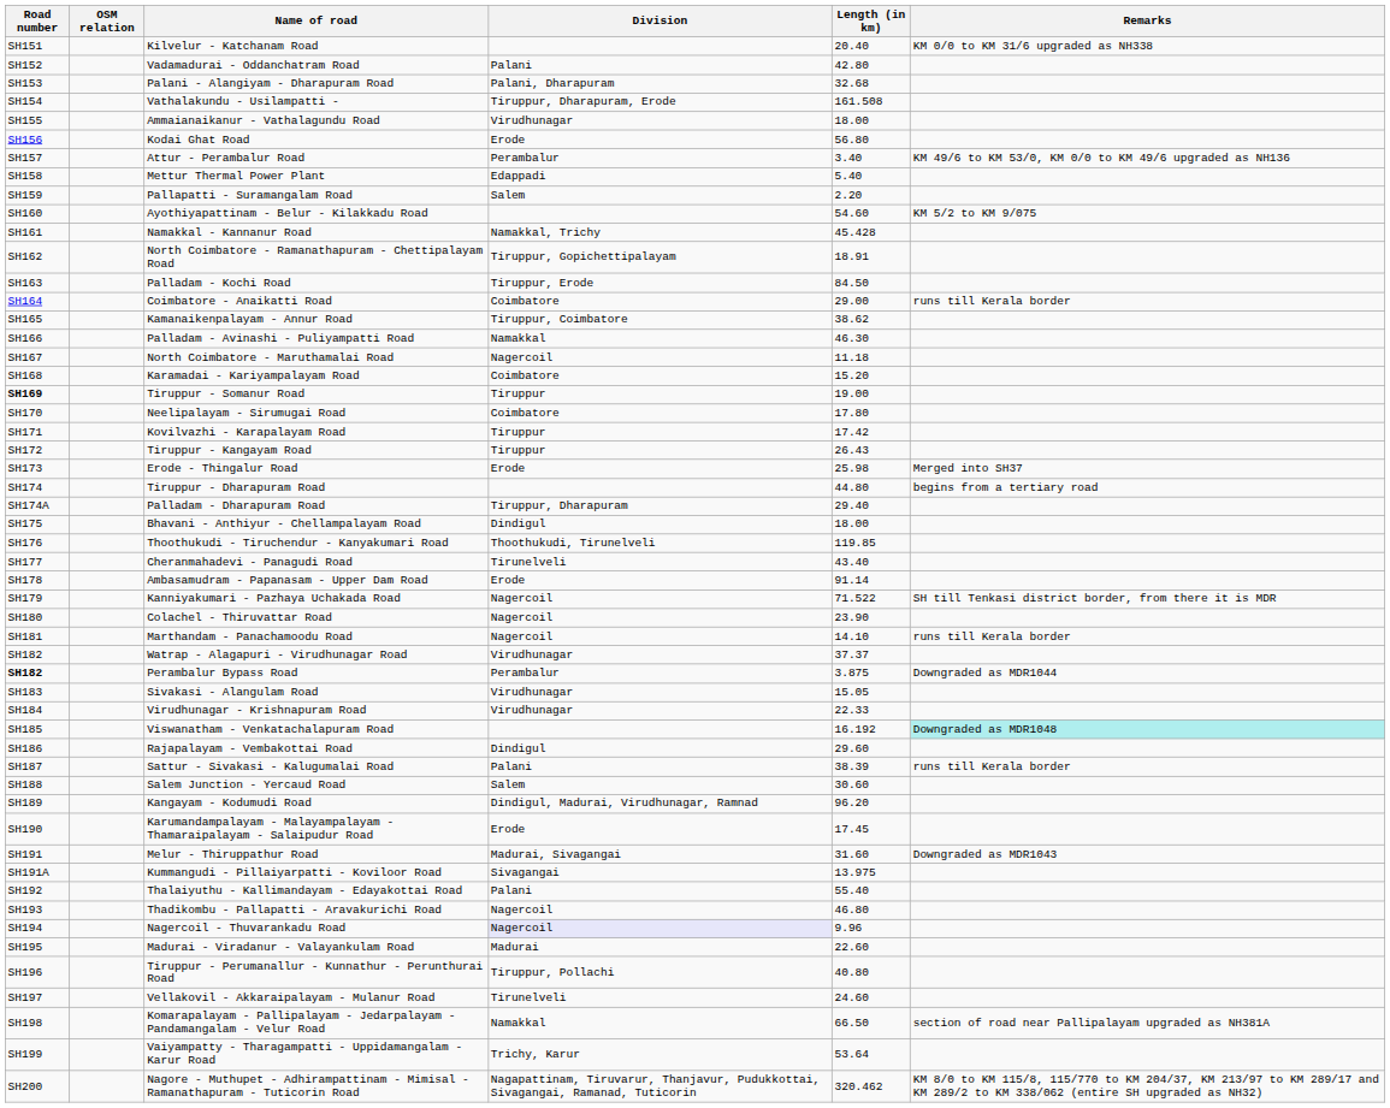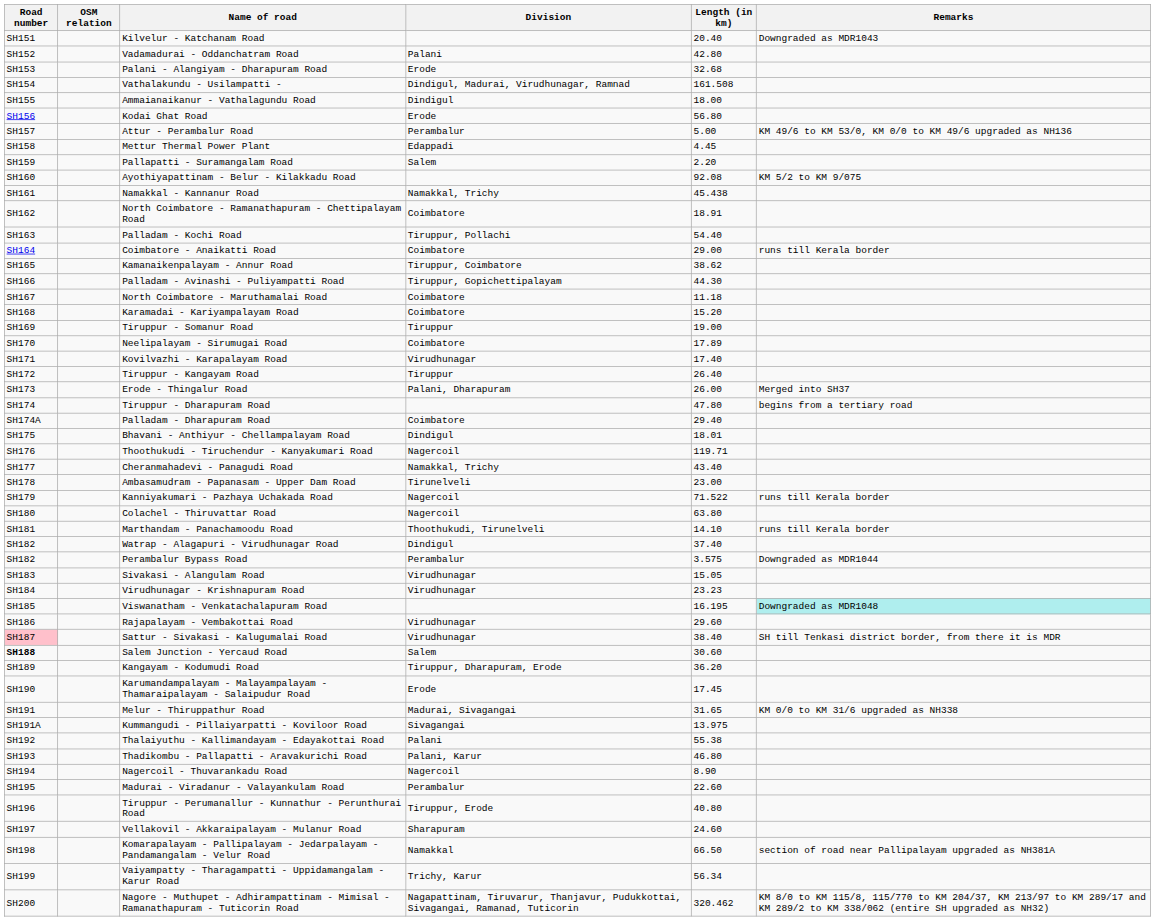Kilvelur - Katchanam Road | Remarks: KM 0/0 to KM 31/6 upgraded as NH338 -> Downgraded as MDR1043
Palani - Alangiyam - Dharapuram Road | Division: Palani, Dharapuram -> Erode
Vathalakundu - Usilampatti - | Division: Tiruppur, Dharapuram, Erode -> Dindigul, Madurai, Virudhunagar, Ramnad
Ammaianaikanur - Vathalagundu Road | Division: Virudhunagar -> Dindigul
Attur - Perambalur Road | Length (in km): 3.40 -> 5.00
Mettur Thermal Power Plant | Length (in km): 5.40 -> 4.45
Ayothiyapattinam - Belur - Kilakkadu Road | Length (in km): 54.60 -> 92.08
Namakkal - Kannanur Road | Length (in km): 45.428 -> 45.438
North Coimbatore - Ramanathapuram - Chettipalayam Road | Division: Tiruppur, Gopichettipalayam -> Coimbatore
Palladam - Kochi Road | Division: Tiruppur, Erode -> Tiruppur, Pollachi
Palladam - Kochi Road | Length (in km): 84.50 -> 54.40
Palladam - Avinashi - Puliyampatti Road | Division: Namakkal -> Tiruppur, Gopichettipalayam
Palladam - Avinashi - Puliyampatti Road | Length (in km): 46.30 -> 44.30
North Coimbatore - Maruthamalai Road | Division: Nagercoil -> Coimbatore
Tiruppur - Somanur Road | Road number: bold -> normal
Neelipalayam - Sirumugai Road | Length (in km): 17.80 -> 17.89
Kovilvazhi - Karapalayam Road | Division: Tiruppur -> Virudhunagar
Kovilvazhi - Karapalayam Road | Length (in km): 17.42 -> 17.40
Tiruppur - Kangayam Road | Length (in km): 26.43 -> 26.40
Erode - Thingalur Road | Division: Erode -> Palani, Dharapuram
Erode - Thingalur Road | Length (in km): 25.98 -> 26.00
Tiruppur - Dharapuram Road | Length (in km): 44.80 -> 47.80
Palladam - Dharapuram Road | Division: Tiruppur, Dharapuram -> Coimbatore
Bhavani - Anthiyur - Chellampalayam Road | Length (in km): 18.00 -> 18.01
Thoothukudi - Tiruchendur - Kanyakumari Road | Division: Thoothukudi, Tirunelveli -> Nagercoil
Thoothukudi - Tiruchendur - Kanyakumari Road | Length (in km): 119.85 -> 119.71
Cheranmahadevi - Panagudi Road | Division: Tirunelveli -> Namakkal, Trichy
Ambasamudram - Papanasam - Upper Dam Road | Division: Erode -> Tirunelveli
Ambasamudram - Papanasam - Upper Dam Road | Length (in km): 91.14 -> 23.00
Kanniyakumari - Pazhaya Uchakada Road | Remarks: SH till Tenkasi district border, from there it is MDR -> runs till Kerala border
Colachel - Thiruvattar Road | Length (in km): 23.90 -> 63.80
Marthandam - Panachamoodu Road | Division: Nagercoil -> Thoothukudi, Tirunelveli
Watrap - Alagapuri - Virudhunagar Road | Division: Virudhunagar -> Dindigul
Watrap - Alagapuri - Virudhunagar Road | Length (in km): 37.37 -> 37.40
Perambalur Bypass Road | Road number: bold -> normal
Perambalur Bypass Road | Length (in km): 3.875 -> 3.575
Virudhunagar - Krishnapuram Road | Length (in km): 22.33 -> 23.23
Viswanatham - Venkatachalapuram Road | Length (in km): 16.192 -> 16.195
Rajapalayam - Vembakottai Road | Division: Dindigul -> Virudhunagar
Sattur - Sivakasi - Kalugumalai Road | Road number: no background -> pink background
Sattur - Sivakasi - Kalugumalai Road | Division: Palani -> Virudhunagar
Sattur - Sivakasi - Kalugumalai Road | Length (in km): 38.39 -> 38.40
Sattur - Sivakasi - Kalugumalai Road | Remarks: runs till Kerala border -> SH till Tenkasi district border, from there it is MDR
Salem Junction - Yercaud Road | Road number: normal -> bold
Kangayam - Kodumudi Road | Division: Dindigul, Madurai, Virudhunagar, Ramnad -> Tiruppur, Dharapuram, Erode
Kangayam - Kodumudi Road | Length (in km): 96.20 -> 36.20
Melur - Thiruppathur Road | Length (in km): 31.60 -> 31.65
Melur - Thiruppathur Road | Remarks: Downgraded as MDR1043 -> KM 0/0 to KM 31/6 upgraded as NH338
Thalaiyuthu - Kallimandayam - Edayakottai Road | Length (in km): 55.40 -> 55.38
Thadikombu - Pallapatti - Aravakurichi Road | Division: Nagercoil -> Palani, Karur
Nagercoil - Thuvarankadu Road | Division: lavender background -> no background
Nagercoil - Thuvarankadu Road | Length (in km): 9.96 -> 8.90
Madurai - Viradanur - Valayankulam Road | Division: Madurai -> Perambalur
Tiruppur - Perumanallur - Kunnathur - Perunthurai Road | Division: Tiruppur, Pollachi -> Tiruppur, Erode
Vellakovil - Akkaraipalayam - Mulanur Road | Division: Tirunelveli -> Sharapuram
Vaiyampatty - Tharagampatti - Uppidamangalam - Karur Road | Length (in km): 53.64 -> 56.34
